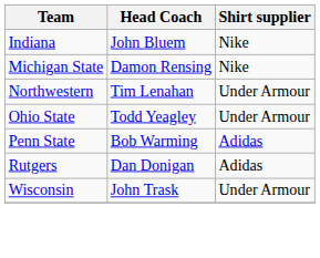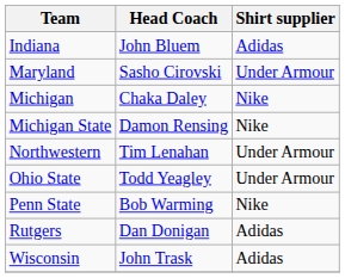Indiana | Shirt supplier: Nike -> Adidas
+ row: Maryland | Sasho Cirovski | Under Armour
+ row: Michigan | Chaka Daley | Nike
Penn State | Shirt supplier: Adidas -> Nike
Wisconsin | Shirt supplier: Under Armour -> Adidas
